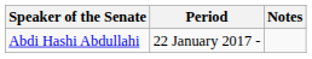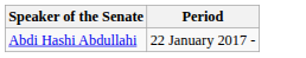- column: Notes
